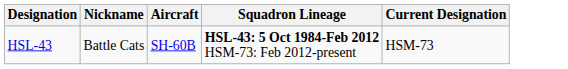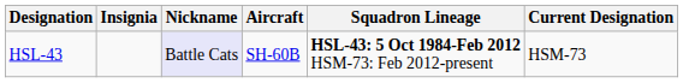+ column: Insignia
HSL-43 | Nickname: no background -> lavender background
